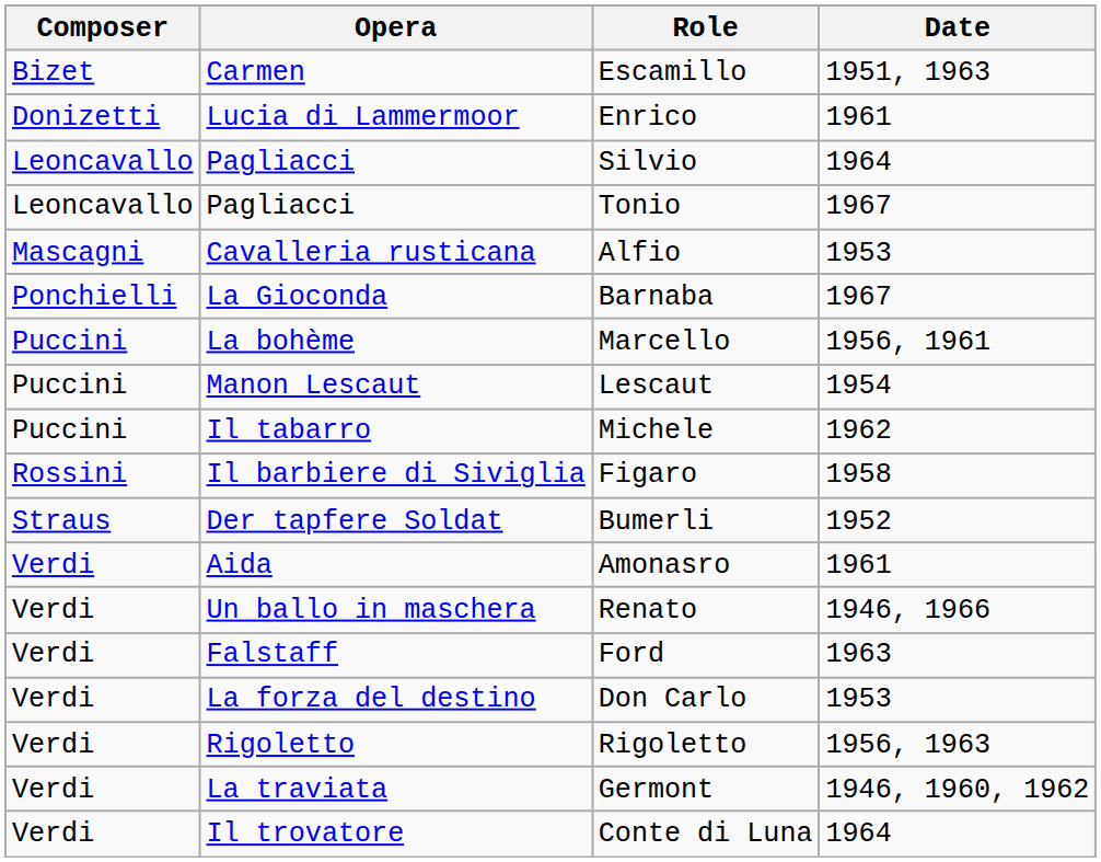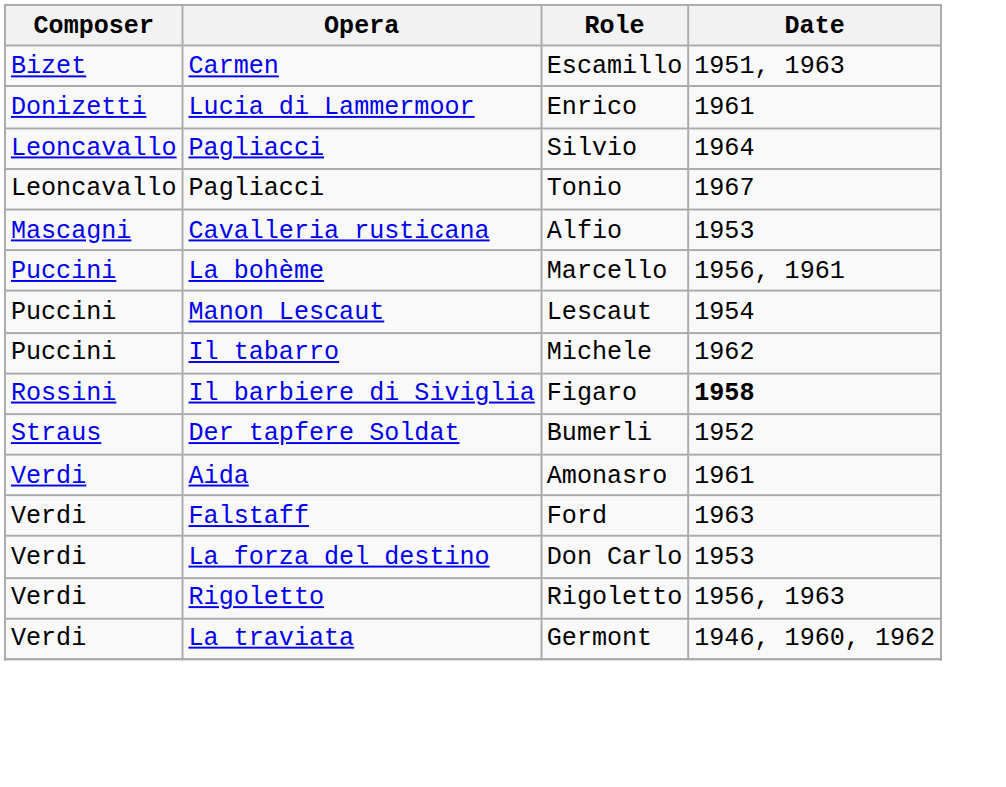- row: Ponchielli | La Gioconda | Barnaba | 1967
Figaro | Date: normal -> bold
- row: Verdi | Un ballo in maschera | Renato | 1946, 1966
- row: Verdi | Il trovatore | Conte di Luna | 1964
